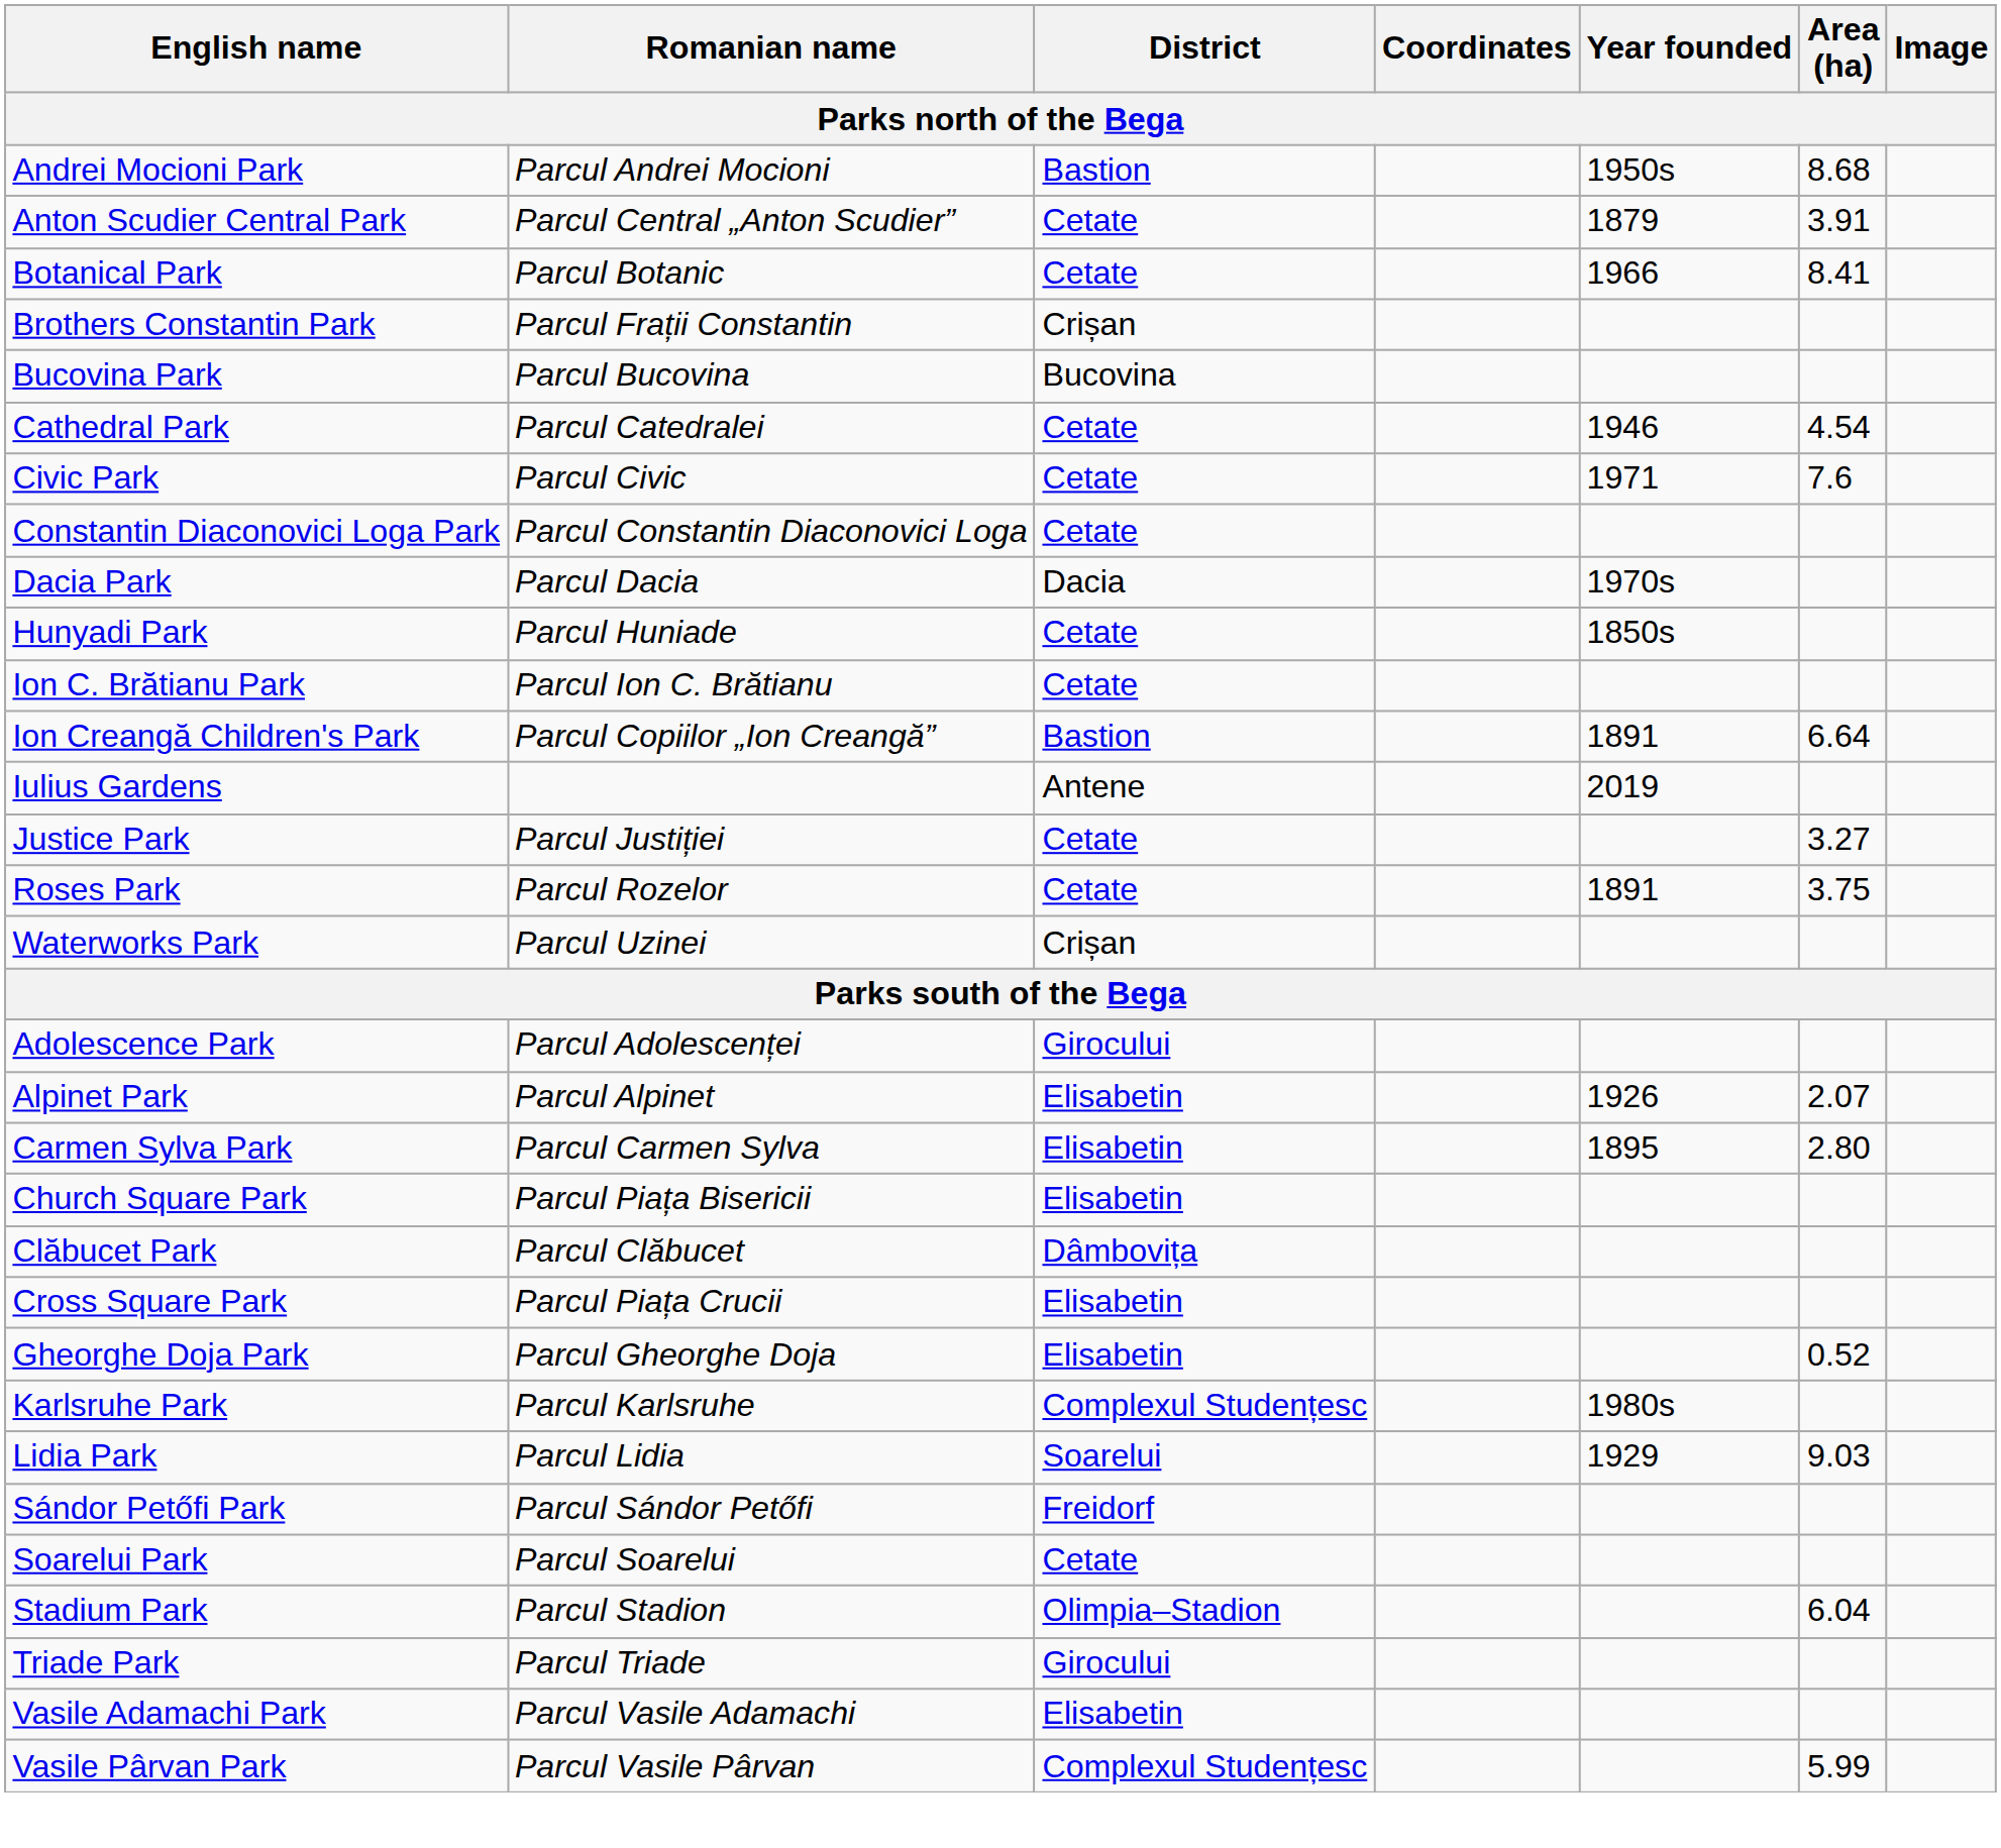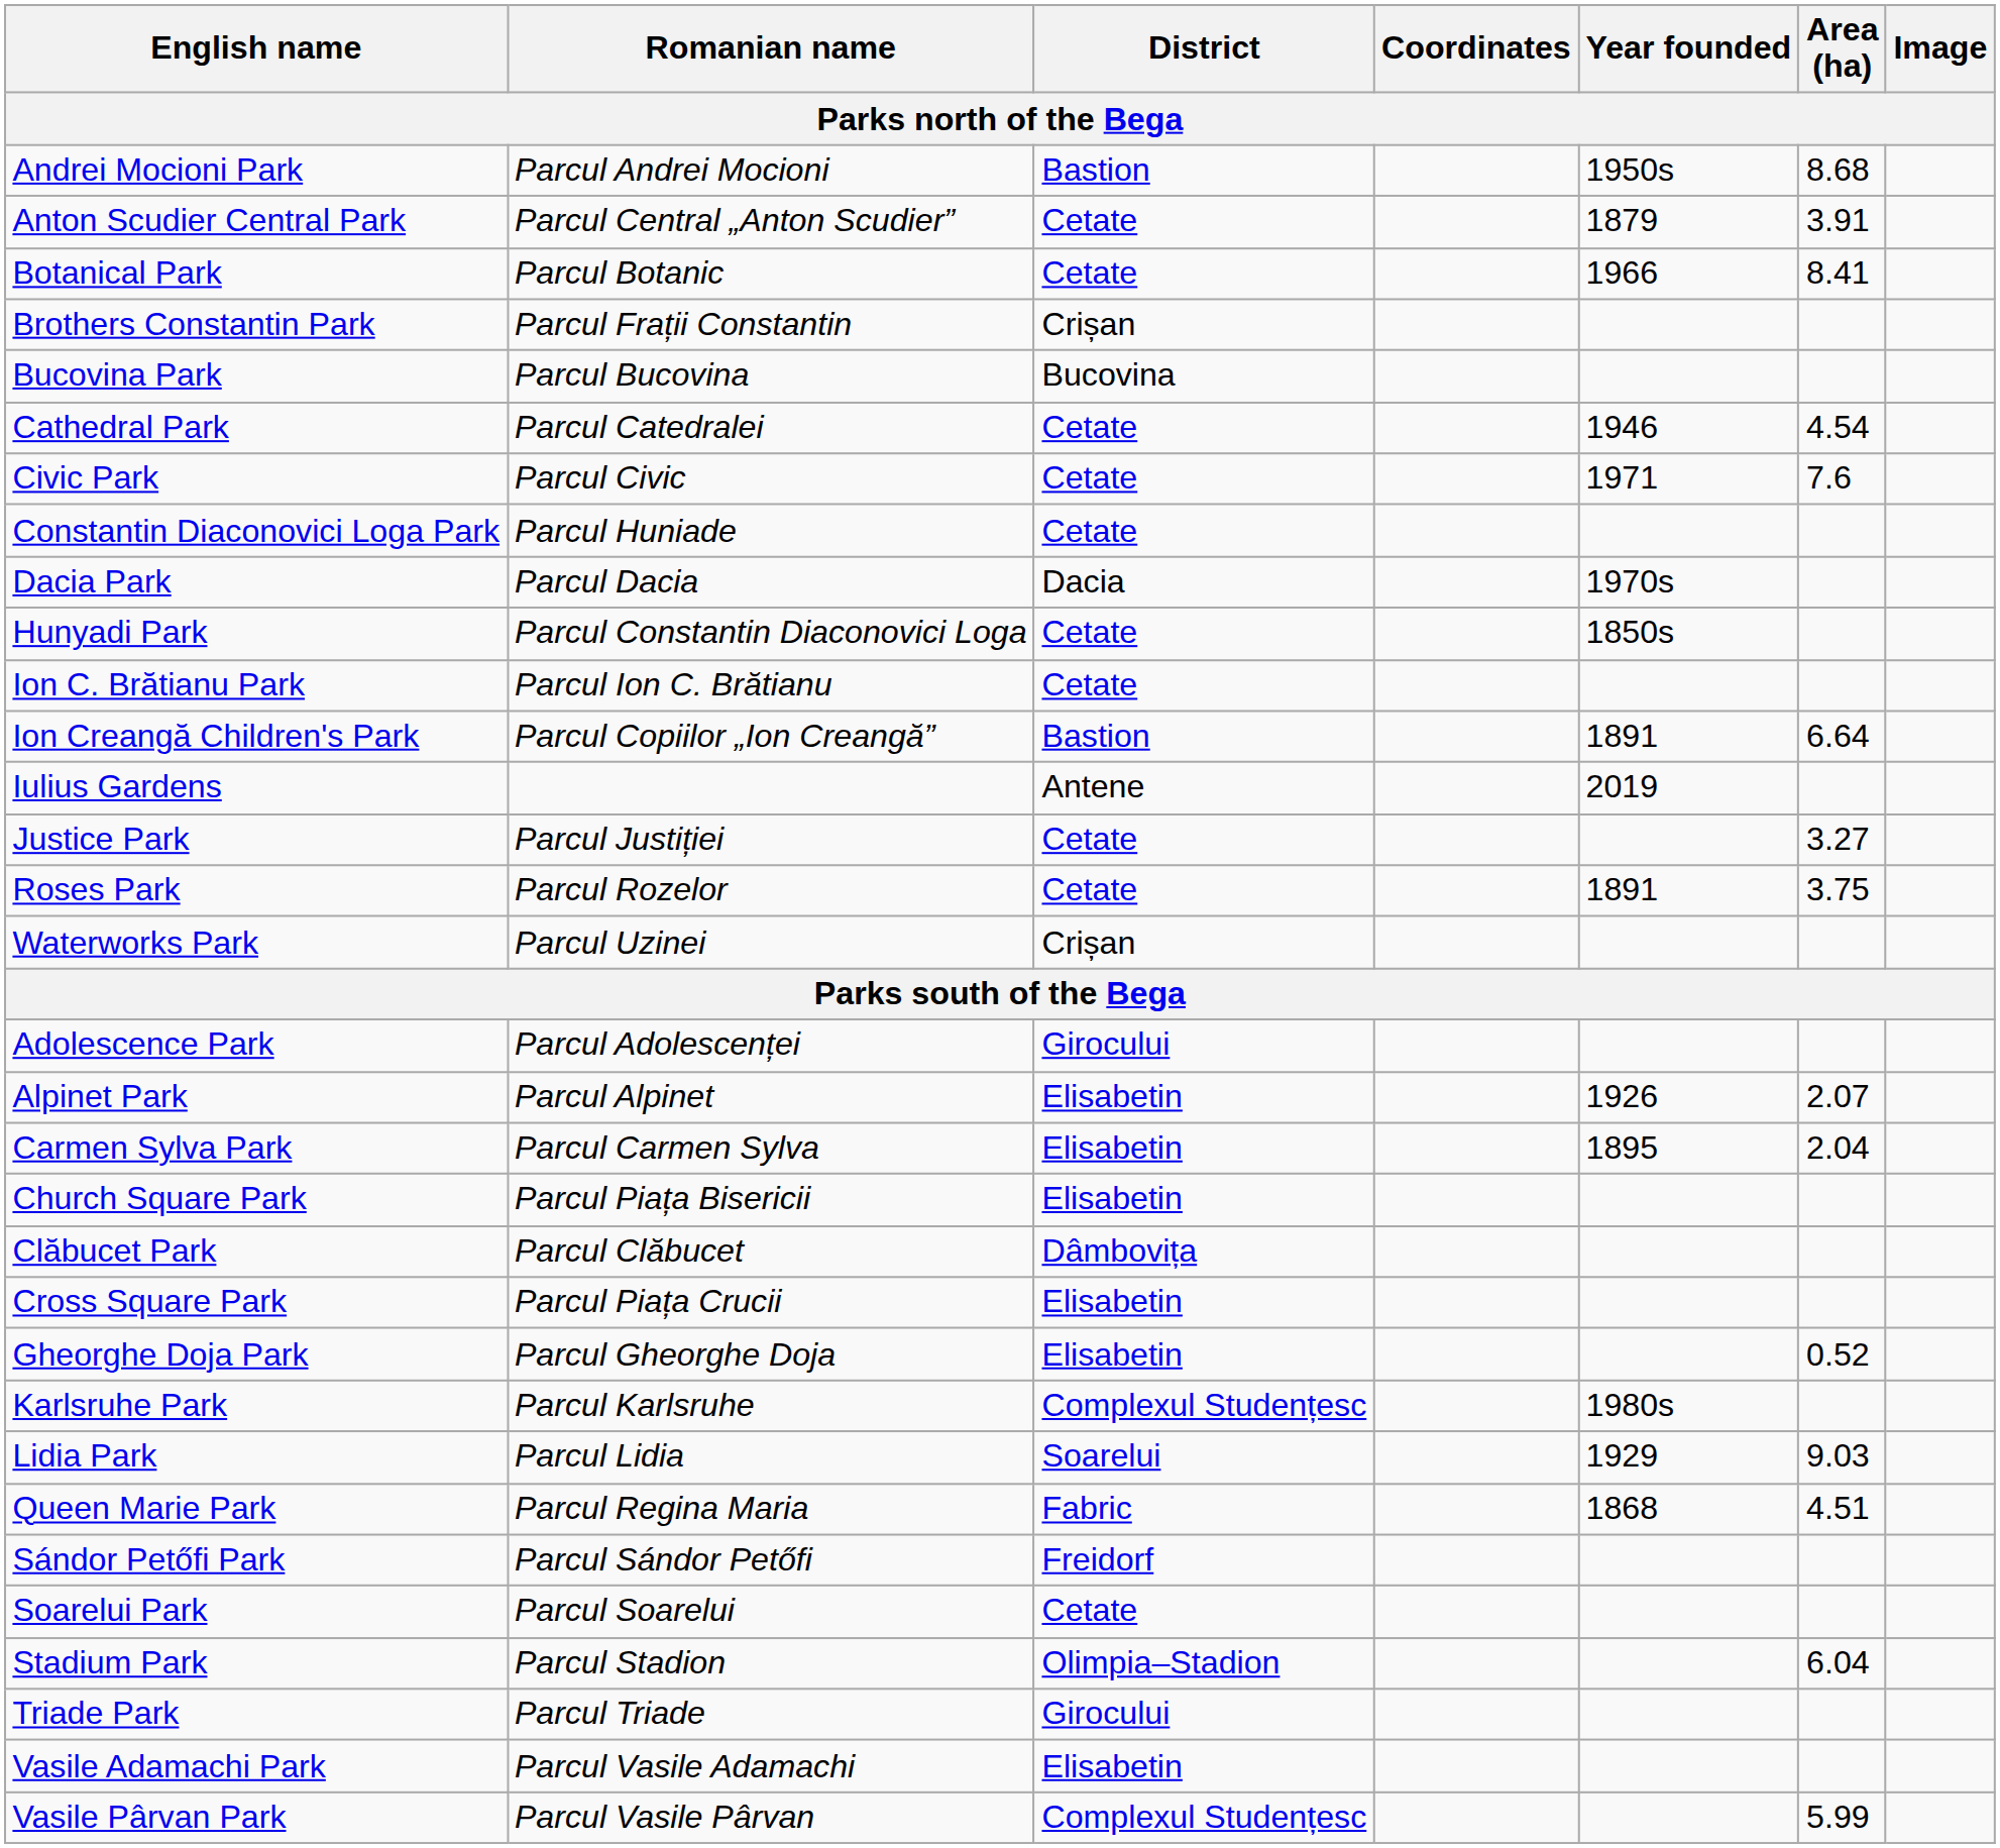Constantin Diaconovici Loga Park | Romanian name: Parcul Constantin Diaconovici Loga -> Parcul Huniade
Hunyadi Park | Romanian name: Parcul Huniade -> Parcul Constantin Diaconovici Loga
Carmen Sylva Park | Area (ha): 2.80 -> 2.04
+ row: Queen Marie Park | Parcul Regina Maria | Fabric | 1868 | 4.51
